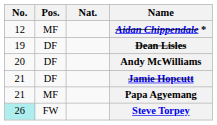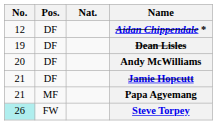Aidan Chippendale * | Pos.: MF -> DF
